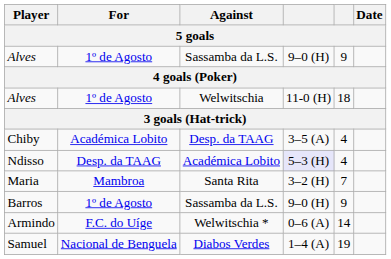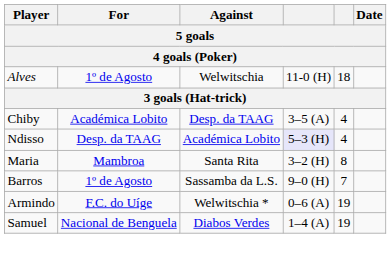- row: Alves | 1º de Agosto | Sassamba da L.S. | 9–0 (H) | 9
Maria | column 5: 7 -> 8
Barros | column 5: 9 -> 7
Armindo | column 5: 14 -> 19
